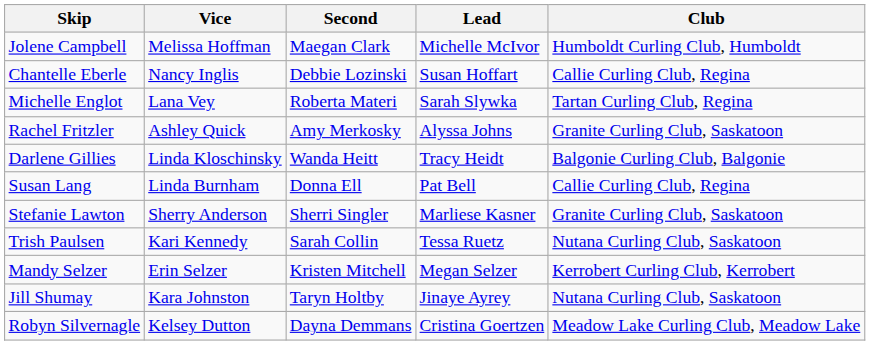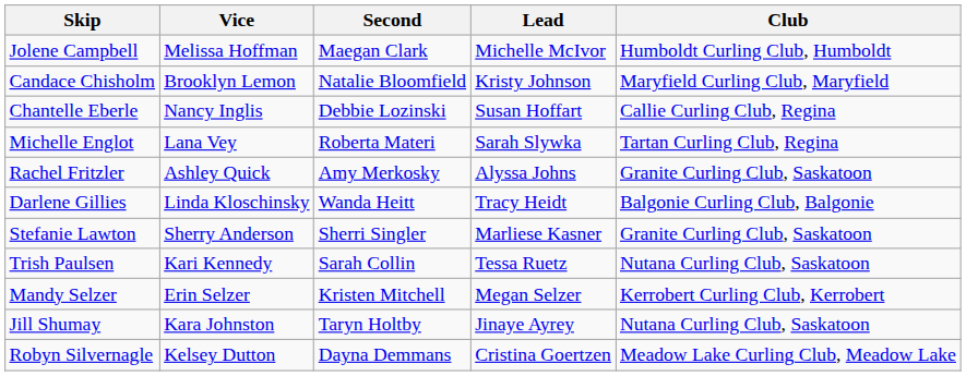+ row: Candace Chisholm | Brooklyn Lemon | Natalie Bloomfield | Kristy Johnson | Maryfield Curling Club, Maryfield
- row: Susan Lang | Linda Burnham | Donna Ell | Pat Bell | Callie Curling Club, Regina
